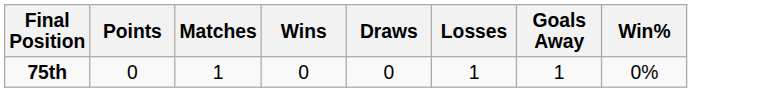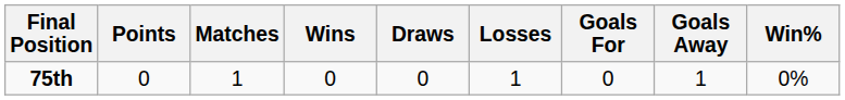+ column: Goals For | 0
